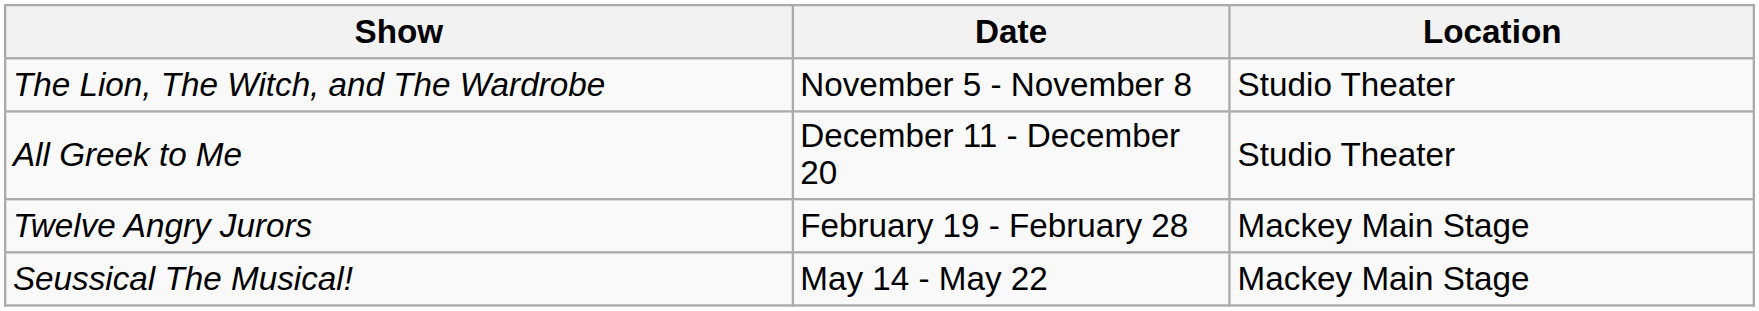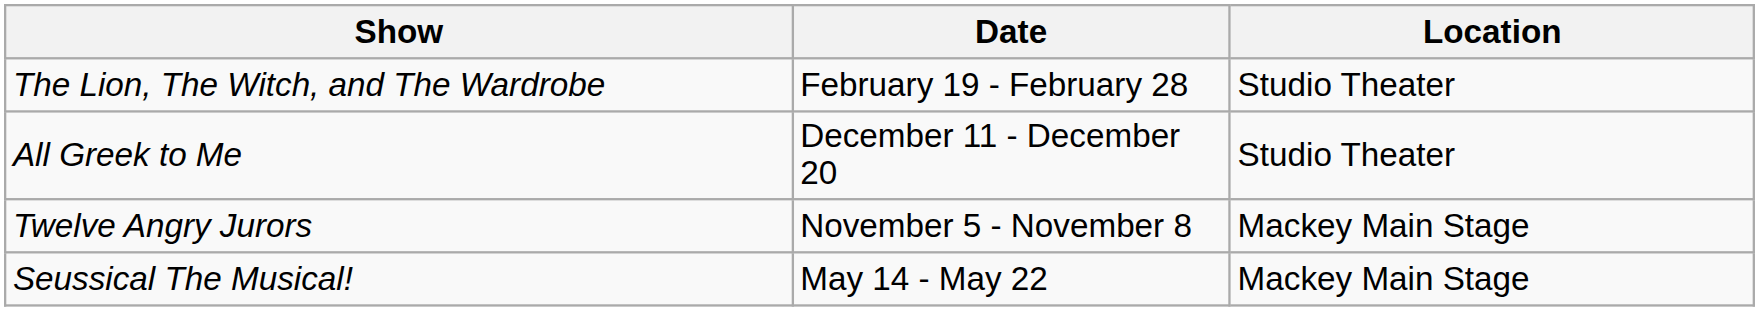The Lion, The Witch, and The Wardrobe | Date: November 5 - November 8 -> February 19 - February 28
Twelve Angry Jurors | Date: February 19 - February 28 -> November 5 - November 8
